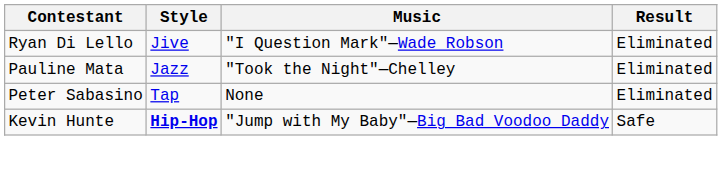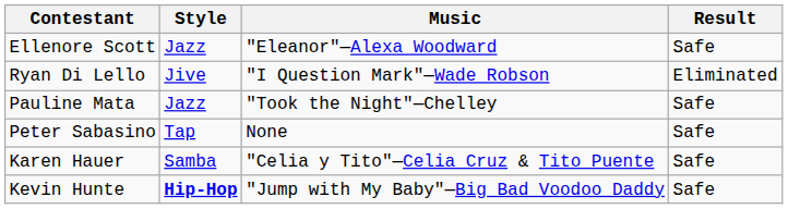+ row: Ellenore Scott | Jazz | "Eleanor"—Alexa Woodward | Safe
Pauline Mata | Result: Eliminated -> Safe
Peter Sabasino | Result: Eliminated -> Safe
+ row: Karen Hauer | Samba | "Celia y Tito"—Celia Cruz & Tito Puente | Safe
